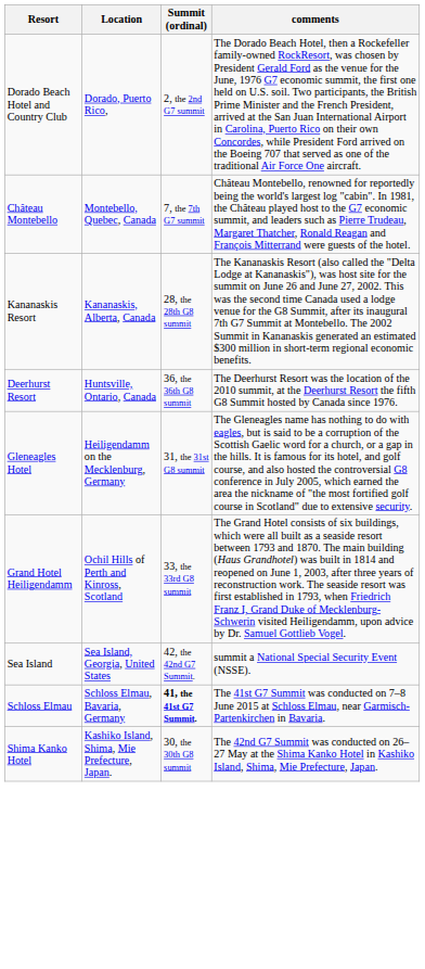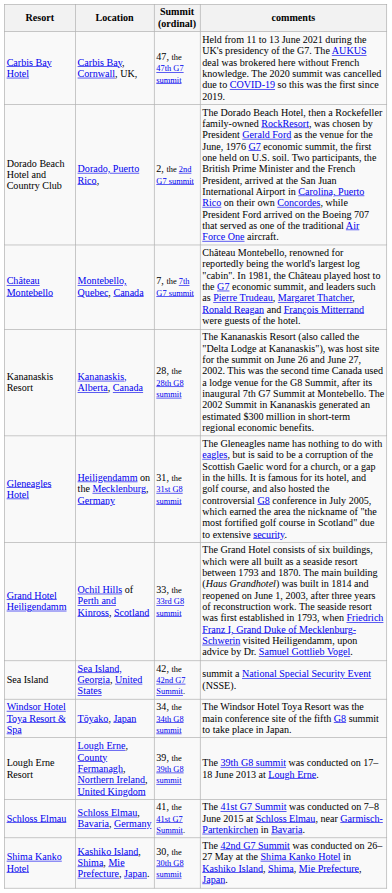+ row: Carbis Bay Hotel | Carbis Bay, Cornwall, UK, | 47, the 47th G7 summit | Held from 11 to 13 June 2021 during the UK's presidency of the G7. The AUKUS deal was brokered here without French knowledge. The 2020 summit was cancelled due to COVID-19 so this was the first since 2019.
- row: Deerhurst Resort | Huntsville, Ontario, Canada | 36, the 36th G8 summit | The Deerhurst Resort was the location of the 2010 summit, at the Deerhurst Resort the fifth G8 Summit hosted by Canada since 1976.
+ row: Windsor Hotel Toya Resort & Spa | Tōyako, Japan | 34, the 34th G8 summit | The Windsor Hotel Toya Resort was the main conference site of the fifth G8 summit to take place in Japan.
+ row: Lough Erne Resort | Lough Erne, County Fermanagh, Northern Ireland, United Kingdom | 39, the 39th G8 summit | The 39th G8 summit was conducted on 17–18 June 2013 at Lough Erne.
Schloss Elmau | Summit (ordinal): bold -> normal
